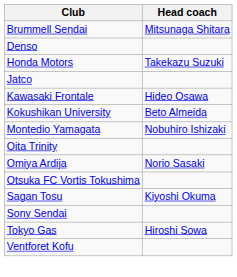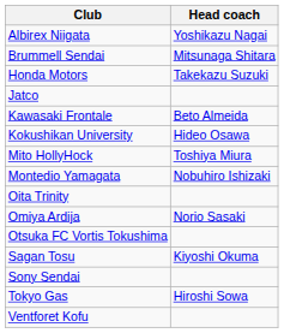+ row: Albirex Niigata | Yoshikazu Nagai
- row: Denso
Kawasaki Frontale | Head coach: Hideo Osawa -> Beto Almeida
Kokushikan University | Head coach: Beto Almeida -> Hideo Osawa
+ row: Mito HollyHock | Toshiya Miura
